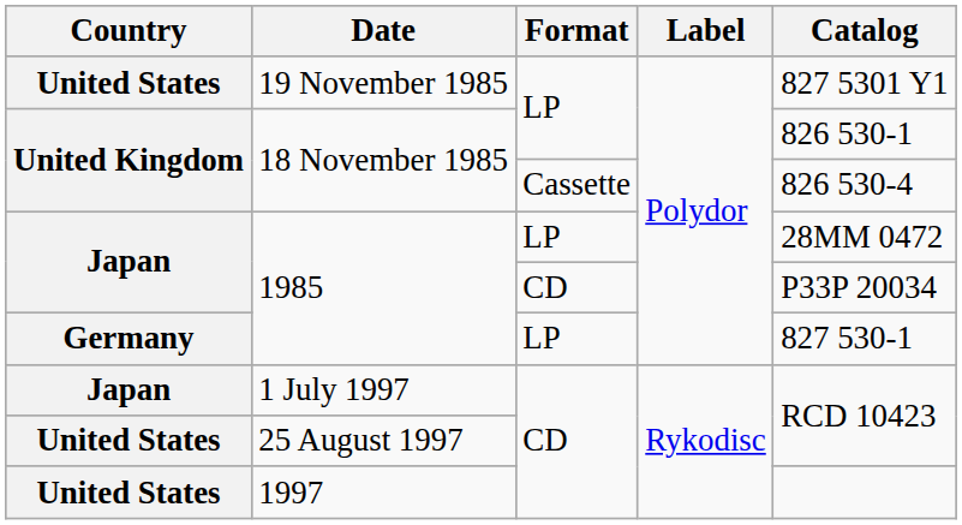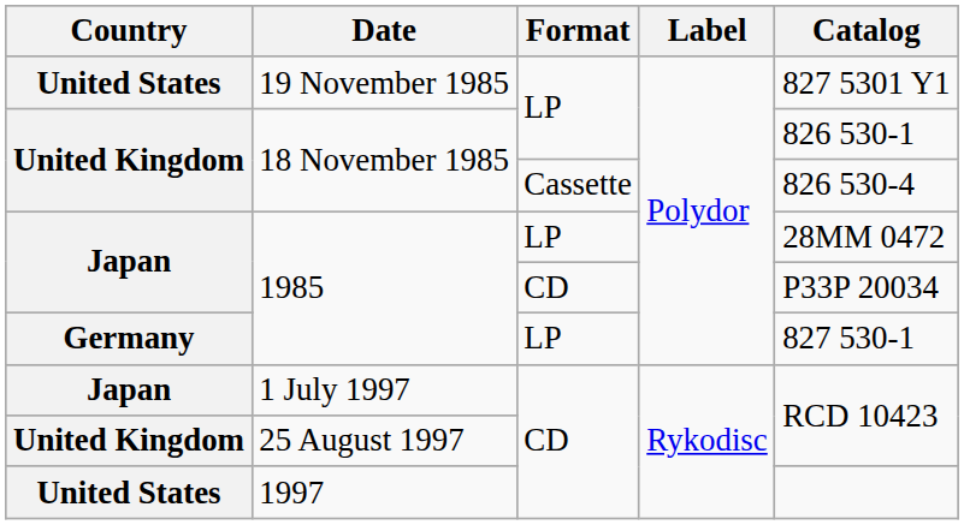25 August 1997 | Country: United States -> United Kingdom
